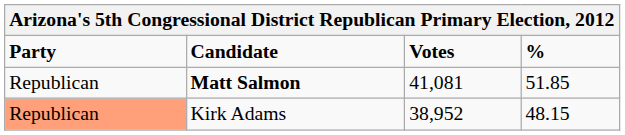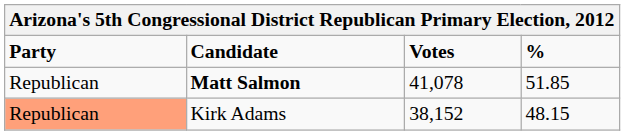Matt Salmon | Votes: 41,081 -> 41,078
Kirk Adams | Votes: 38,952 -> 38,152
